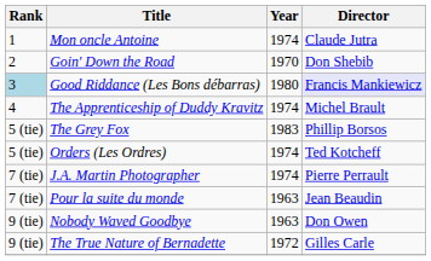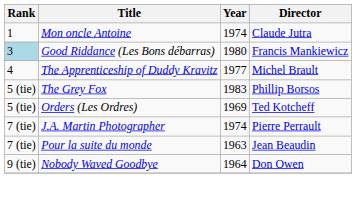- row: 2 | Goin' Down the Road | 1970 | Don Shebib
Good Riddance (Les Bons débarras) | Director: lavender background -> no background
The Apprenticeship of Duddy Kravitz | Year: 1974 -> 1977
Orders (Les Ordres) | Year: 1974 -> 1969
Nobody Waved Goodbye | Year: 1963 -> 1964
- row: 9 (tie) | The True Nature of Bernadette | 1972 | Gilles Carle
